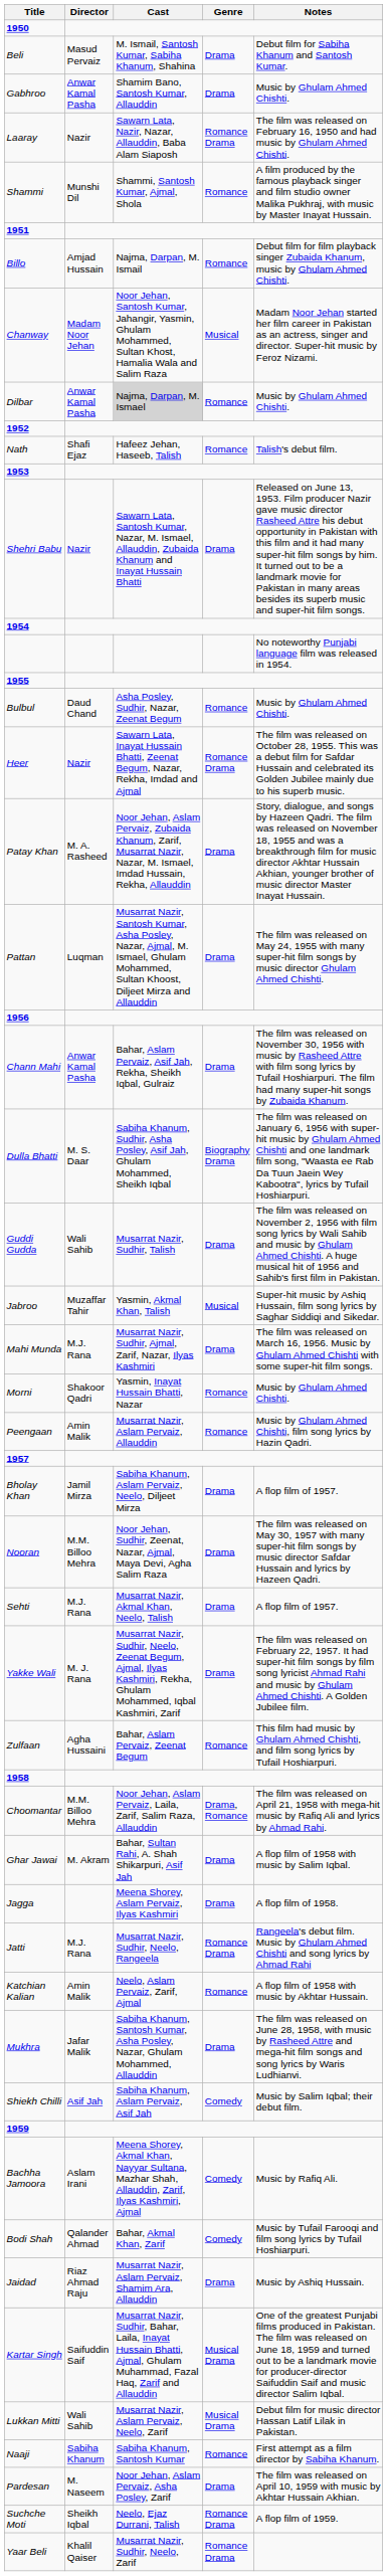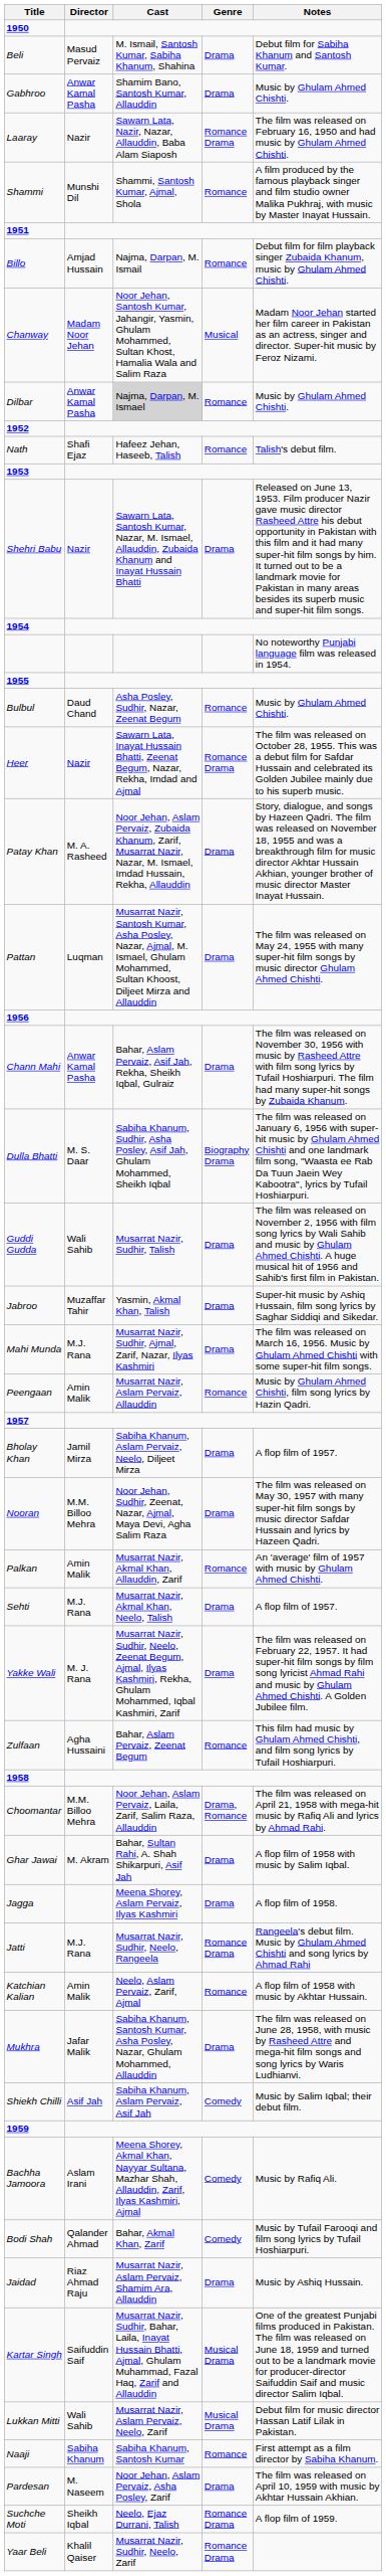Jabroo | Genre: Musical -> Drama
- row: Morni | Shakoor Qadri | Yasmin, Inayat Hussain Bhatti, Nazar | Romance | Music by Ghulam Ahmed Chishti.
+ row: Palkan | Amin Malik | Musarrat Nazir, Akmal Khan, Allauddin, Zarif | Romance | An 'average' film of 1957 with music by Ghulam Ahmed Chishti.
